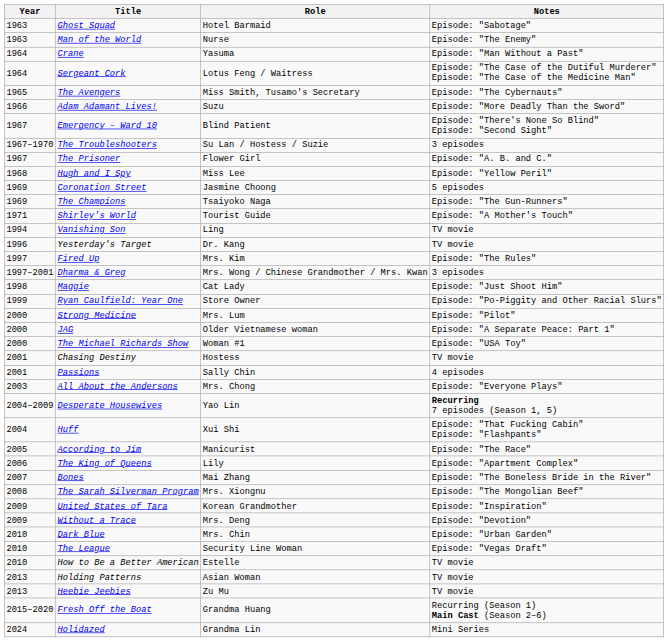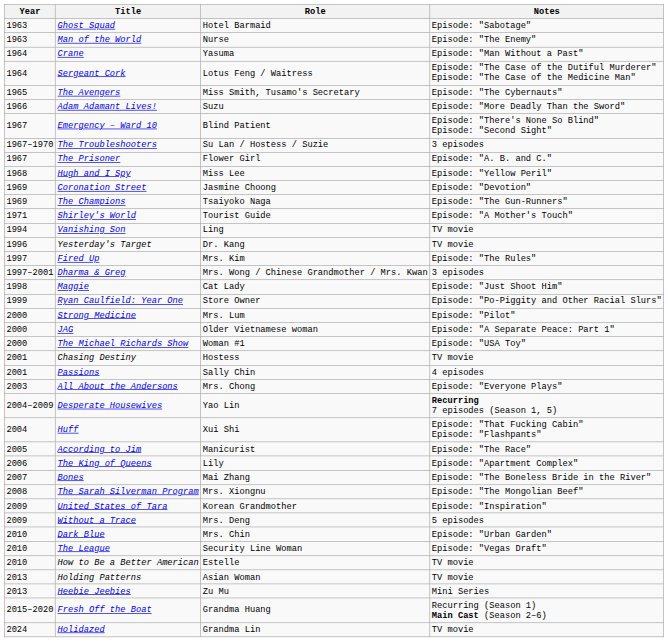Coronation Street | Notes: 5 episodes -> Episode: "Devotion"
Without a Trace | Notes: Episode: "Devotion" -> 5 episodes
Heebie Jeebies | Notes: TV movie -> Mini Series
Holidazed | Notes: Mini Series -> TV movie
